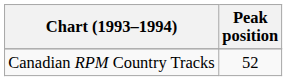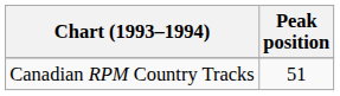Canadian RPM Country Tracks | Peak position: 52 -> 51
